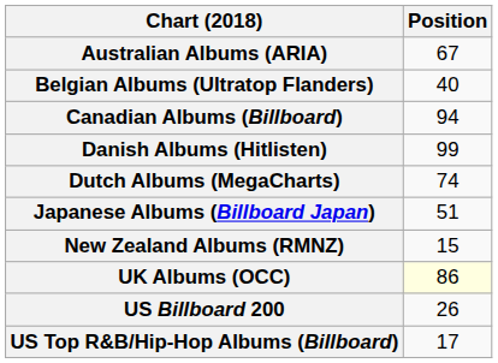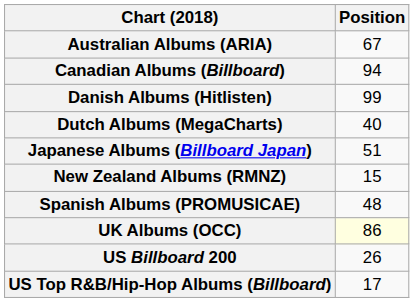- row: Belgian Albums (Ultratop Flanders) | 40
Dutch Albums (MegaCharts) | Position: 74 -> 40
+ row: Spanish Albums (PROMUSICAE) | 48
